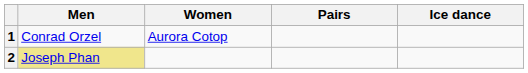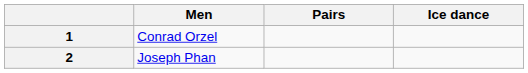- column: Women | Aurora Cotop
2 | Men: khaki background -> no background
